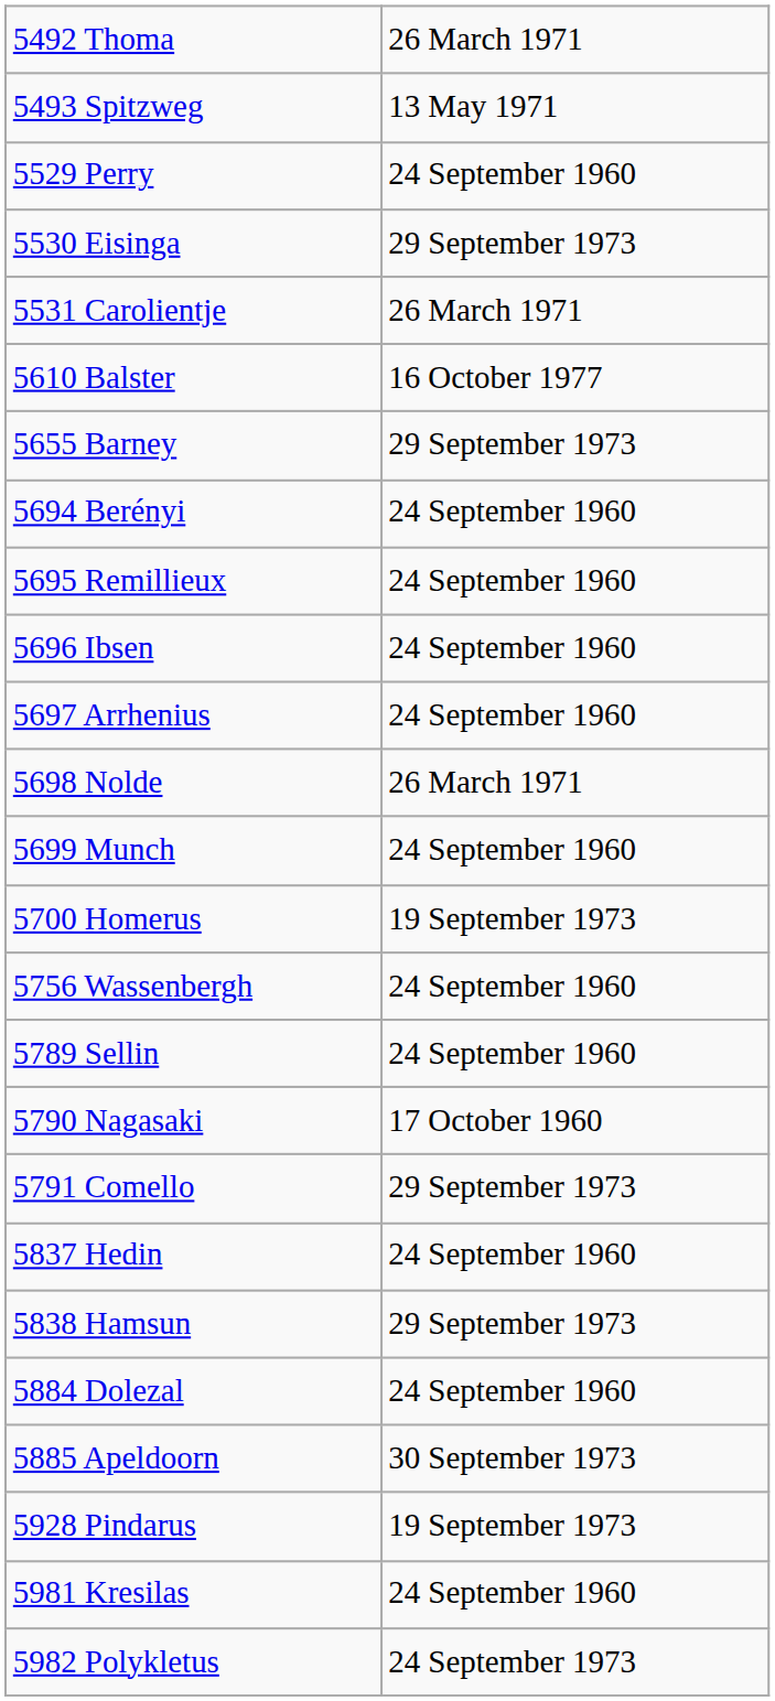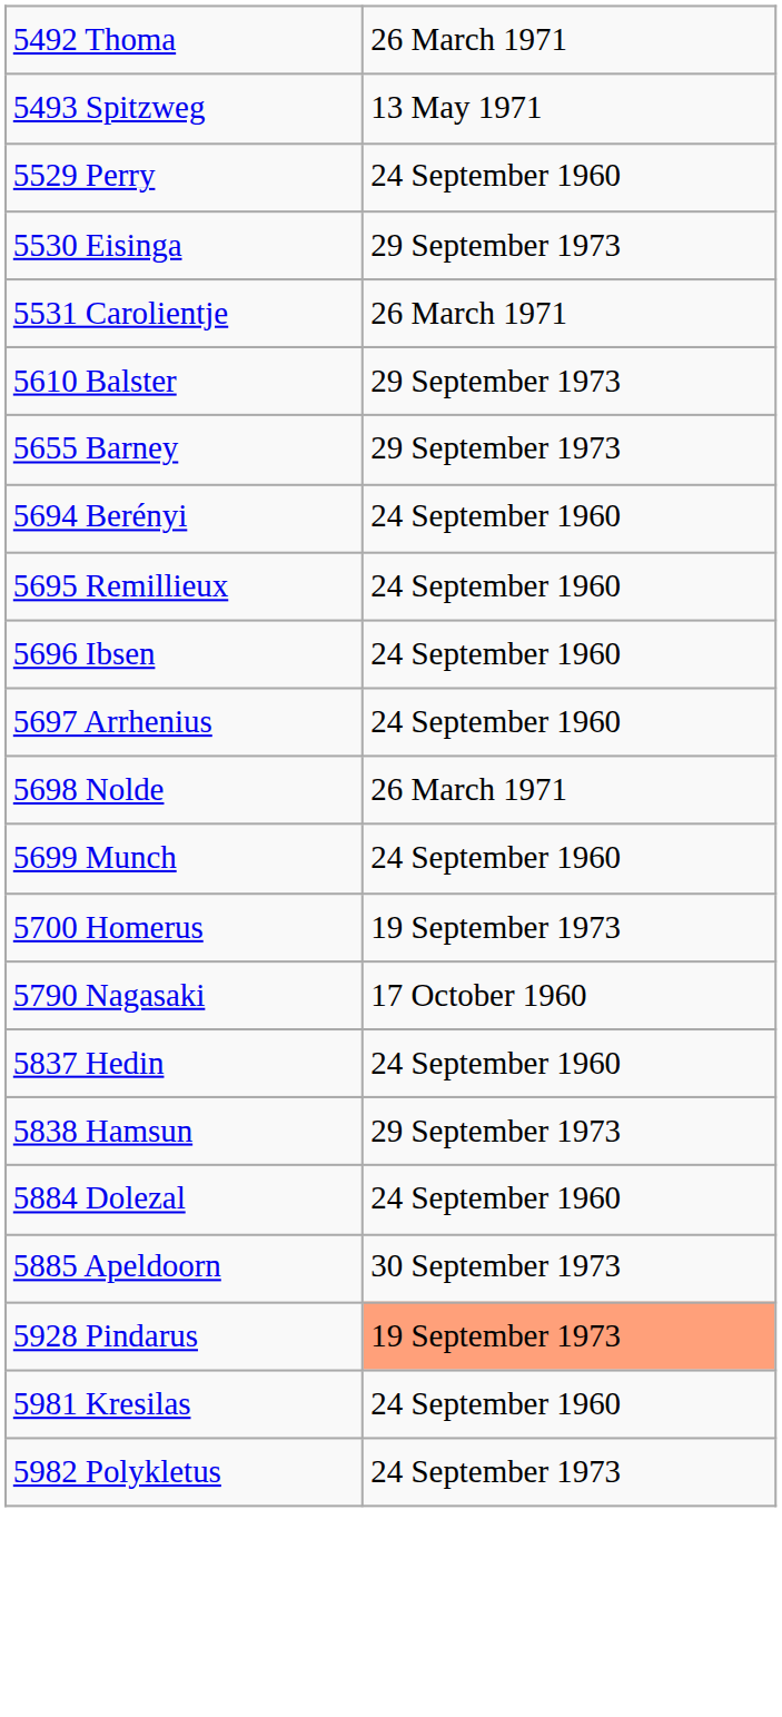5610 Balster | column 2: 16 October 1977 -> 29 September 1973
- row: 5756 Wassenbergh | 24 September 1960
- row: 5789 Sellin | 24 September 1960
- row: 5791 Comello | 29 September 1973
5928 Pindarus | column 2: no background -> lightsalmon background
